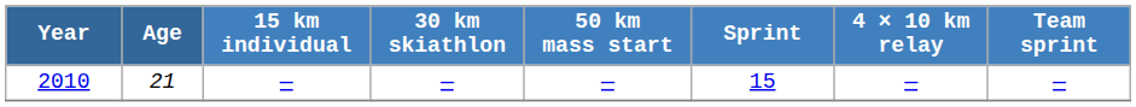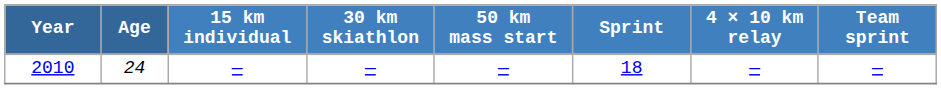2010 | Age: 21 -> 24
2010 | Sprint: 15 -> 18
